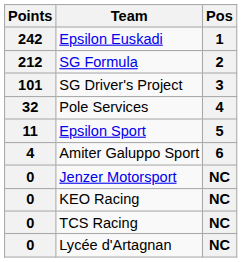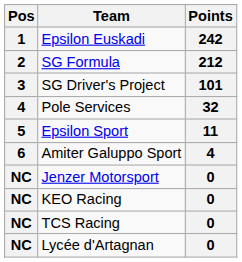columns swapped: Pos <-> Points
